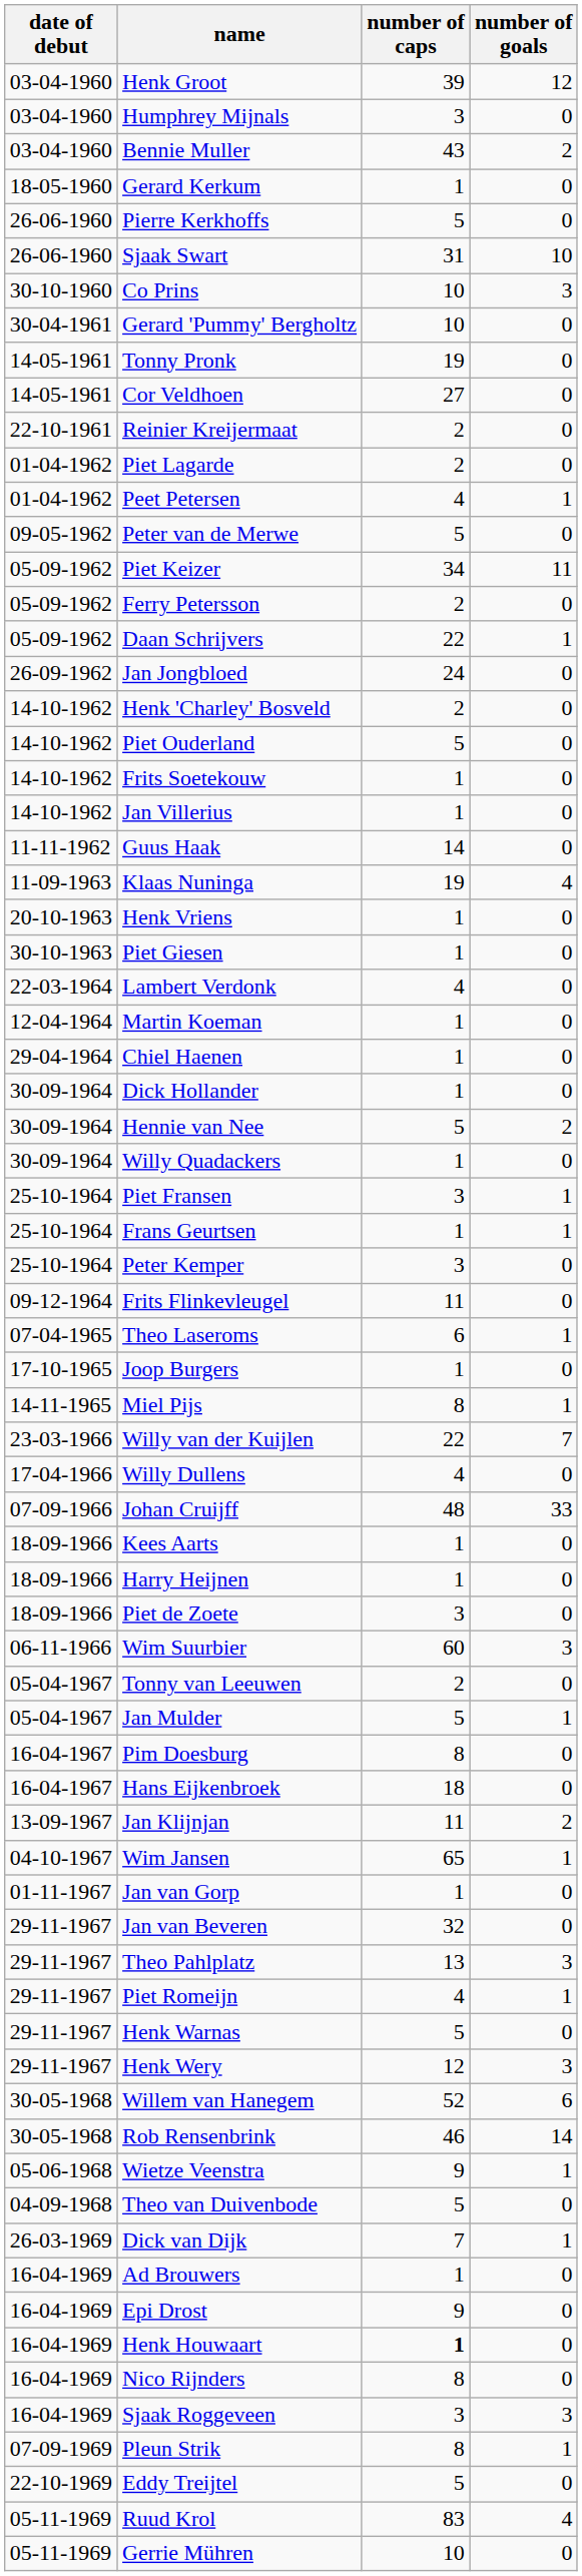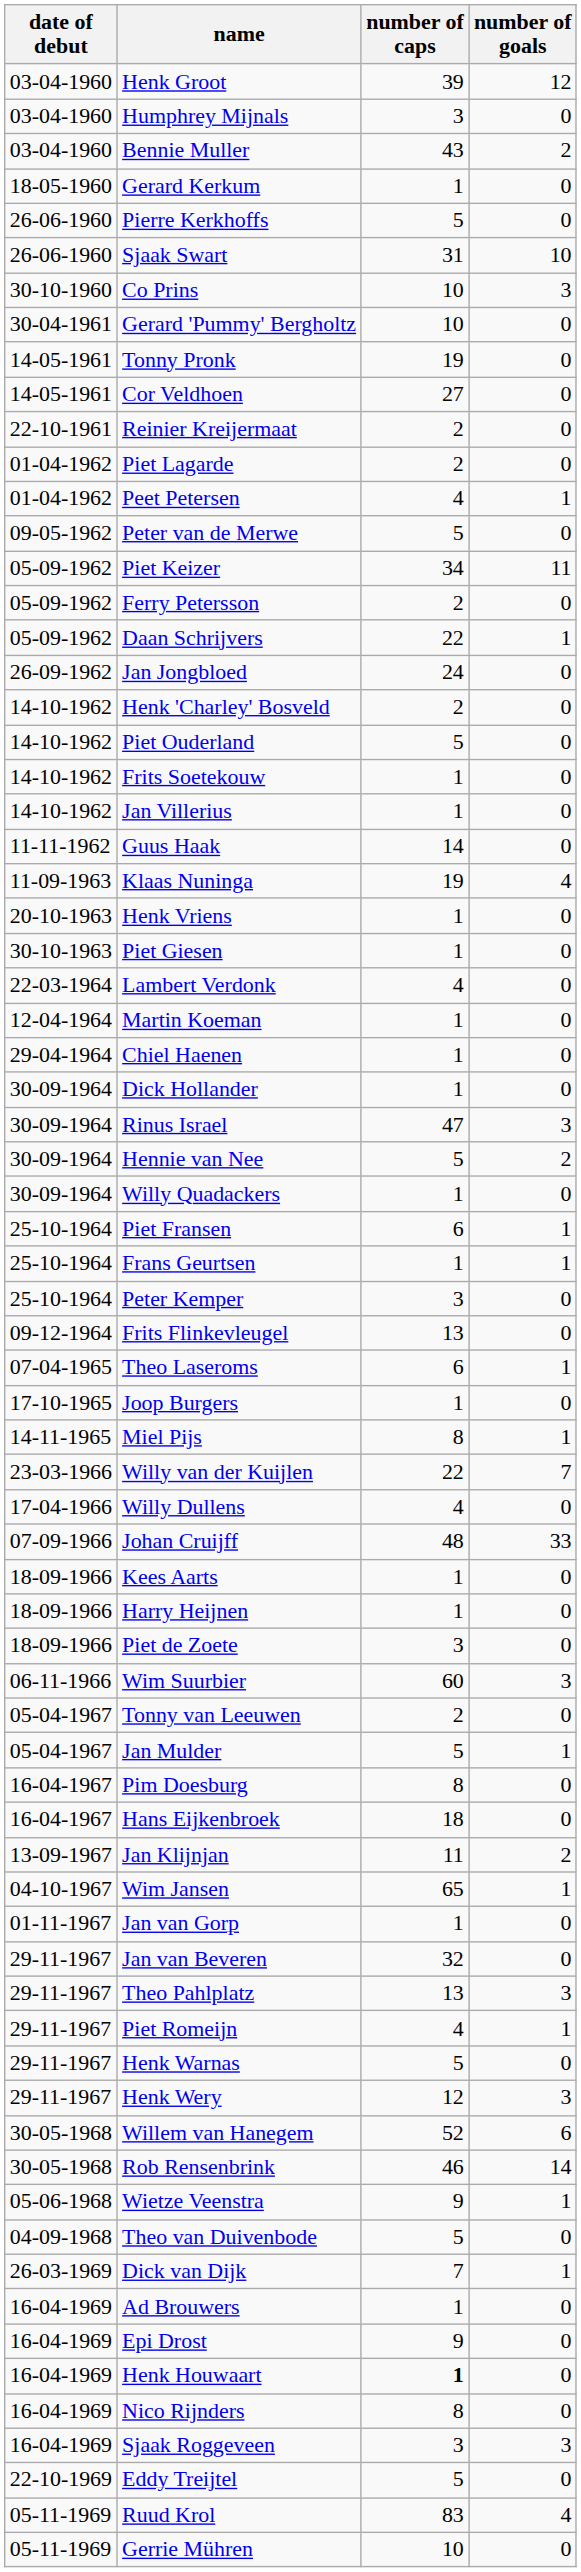+ row: 30-09-1964 | Rinus Israel | 47 | 3
Piet Fransen | number of caps: 3 -> 6
Frits Flinkevleugel | number of caps: 11 -> 13
- row: 07-09-1969 | Pleun Strik | 8 | 1
